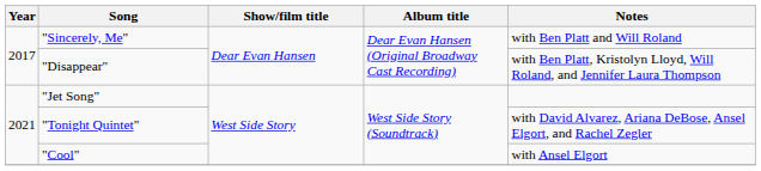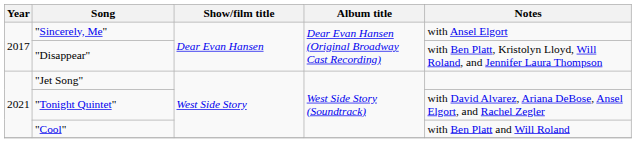"Sincerely, Me" | Notes: with Ben Platt and Will Roland -> with Ansel Elgort
"Cool" | Notes: with Ansel Elgort -> with Ben Platt and Will Roland
